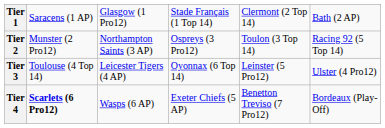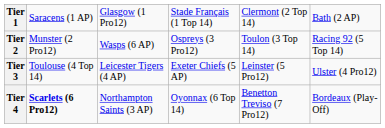Tier 2 | column 3: Northampton Saints (3 AP) -> Wasps (6 AP)
Tier 3 | column 4: Oyonnax (6 Top 14) -> Exeter Chiefs (5 AP)
Tier 4 | column 3: Wasps (6 AP) -> Northampton Saints (3 AP)
Tier 4 | column 4: Exeter Chiefs (5 AP) -> Oyonnax (6 Top 14)
